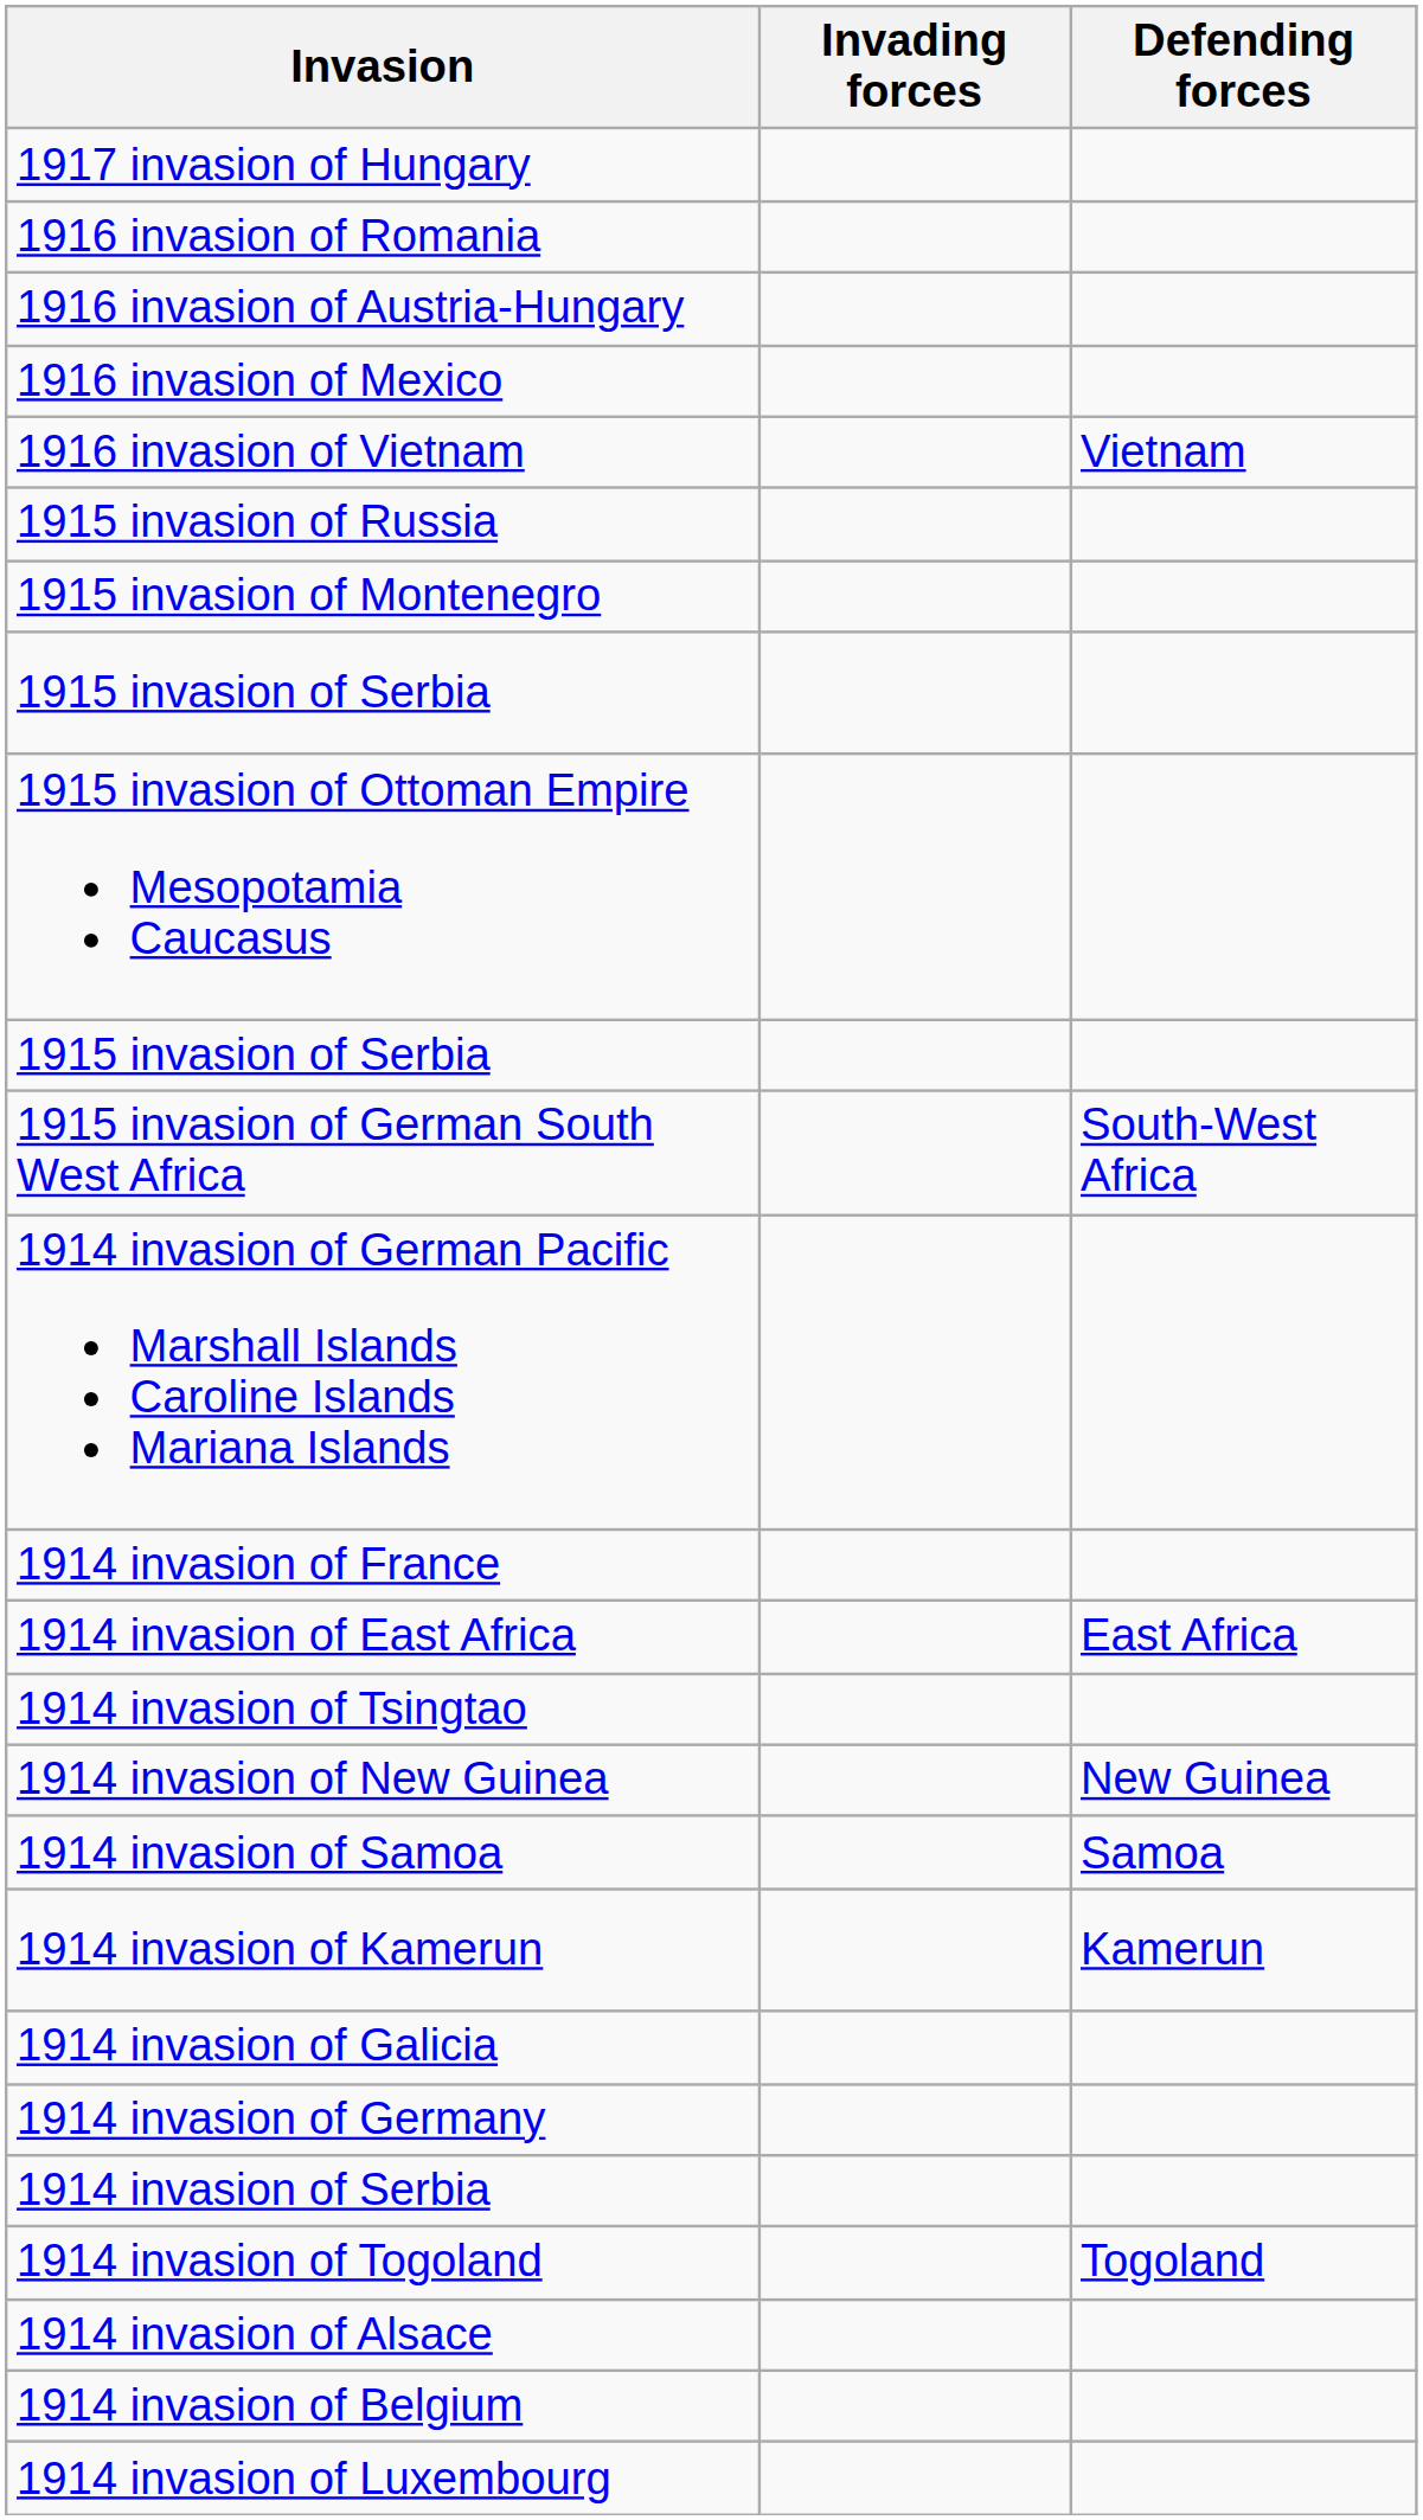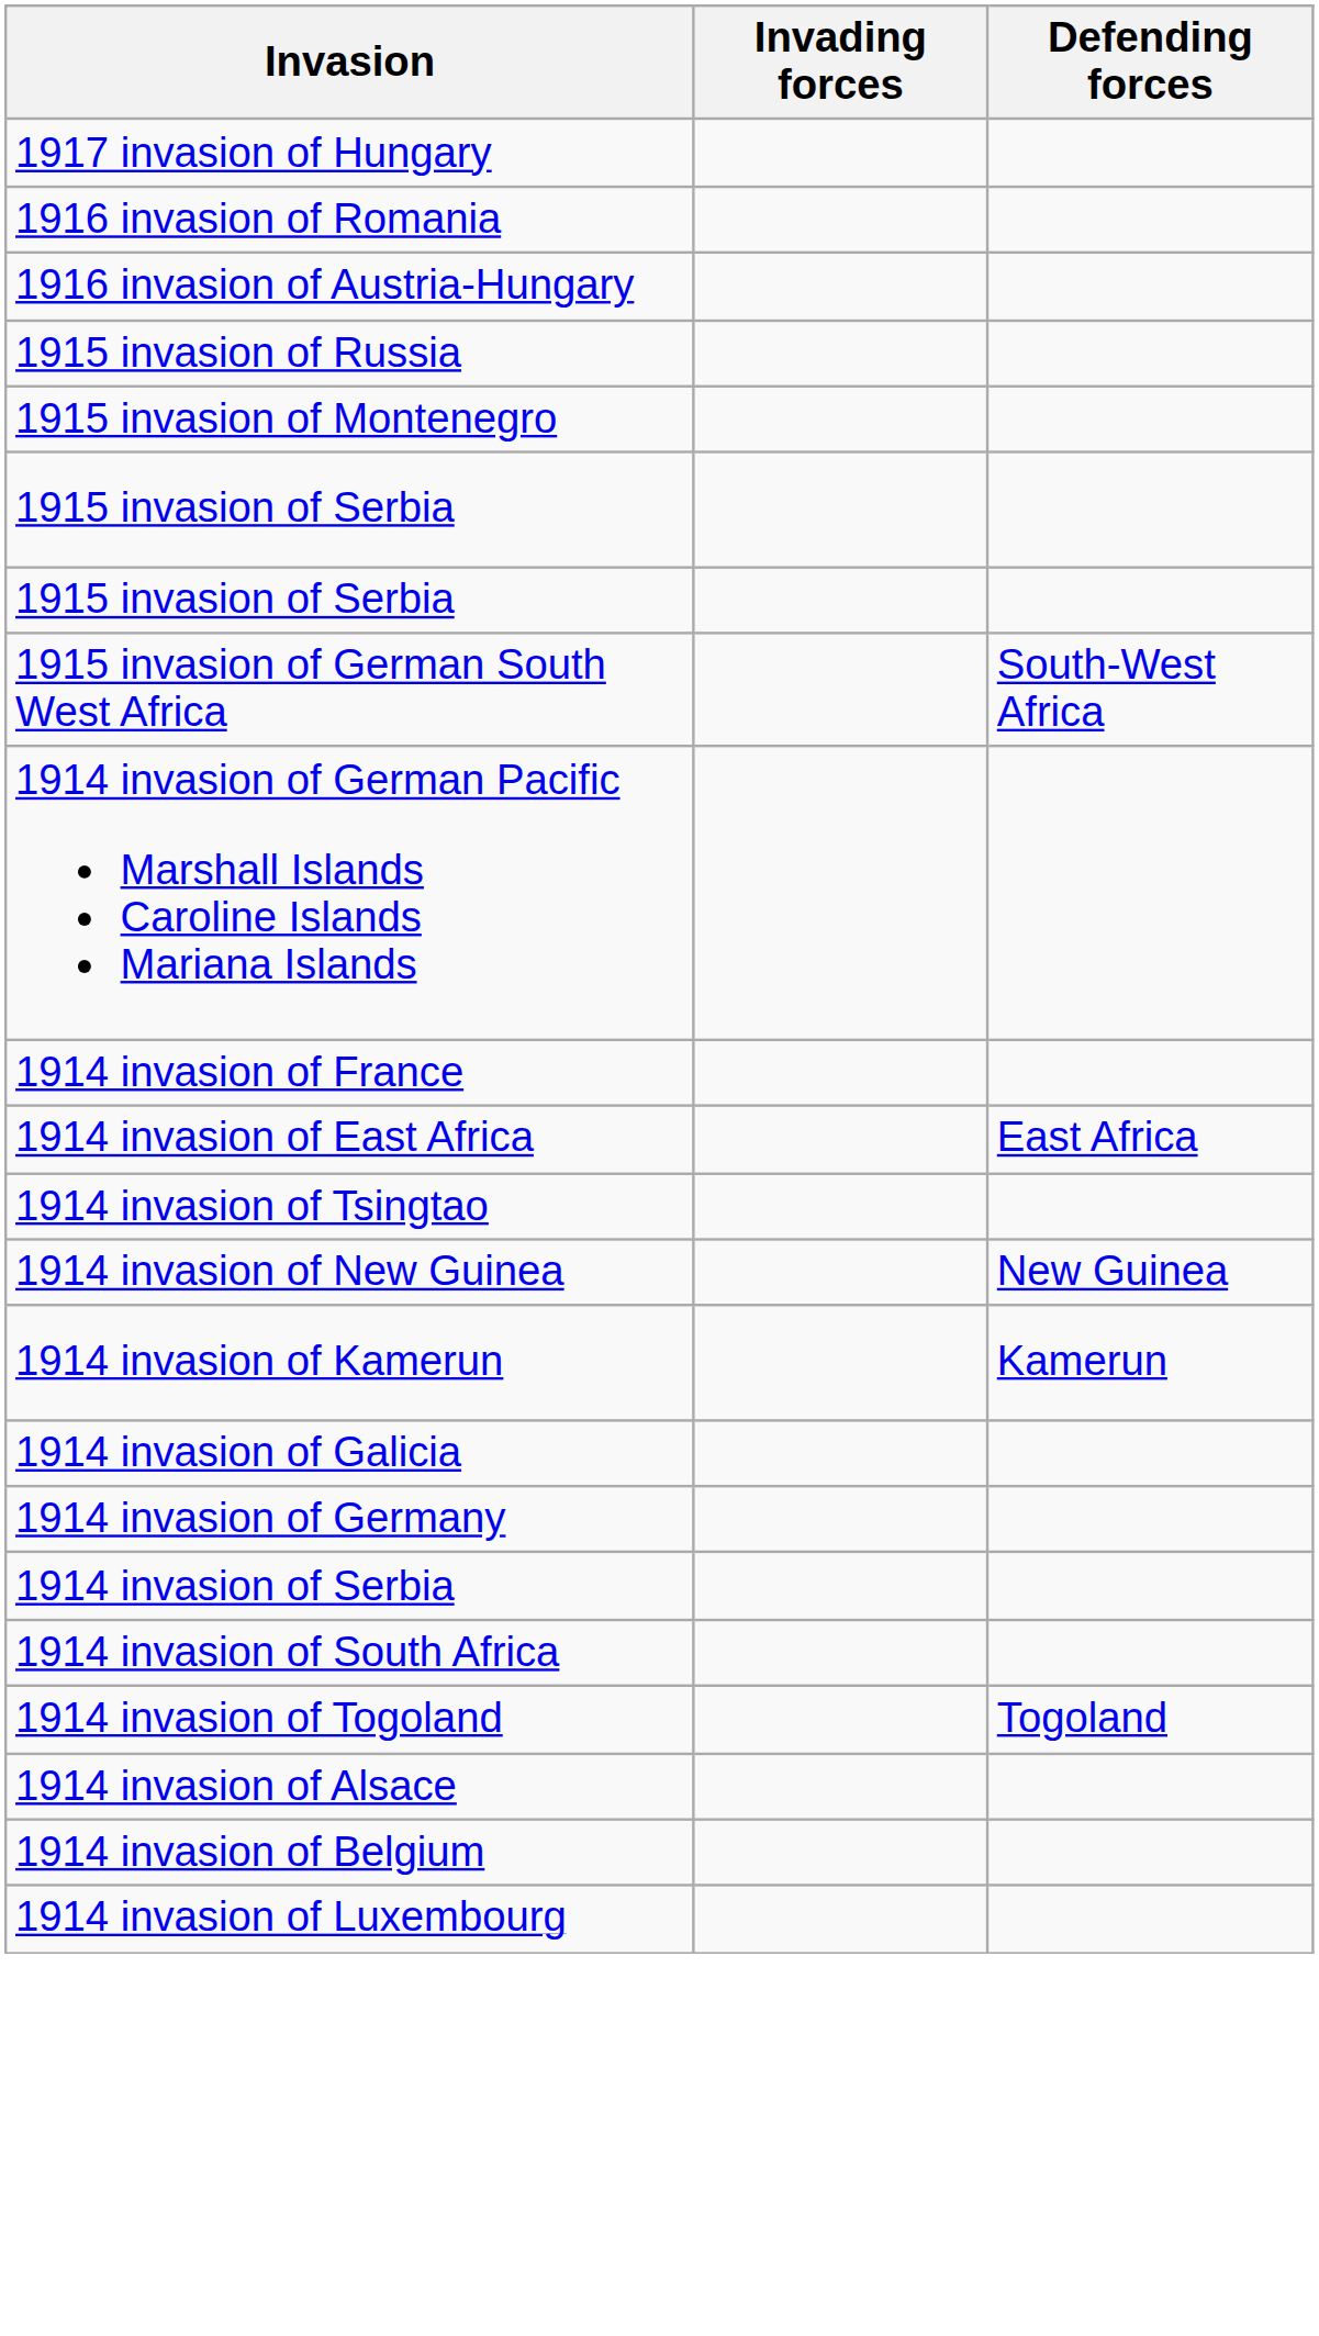- row: 1916 invasion of Mexico
- row: 1916 invasion of Vietnam | Vietnam
- row: 1915 invasion of Ottoman Empire Mesopotamia Caucasus
- row: 1914 invasion of Samoa | Samoa
+ row: 1914 invasion of South Africa
